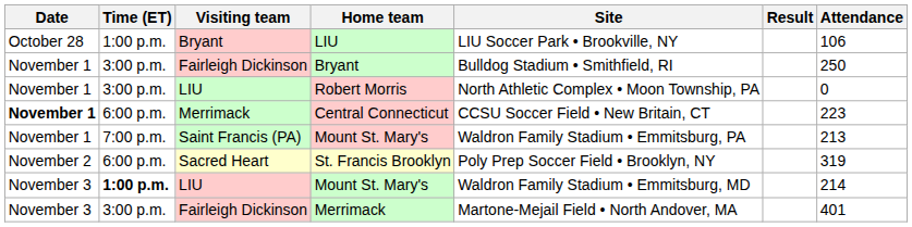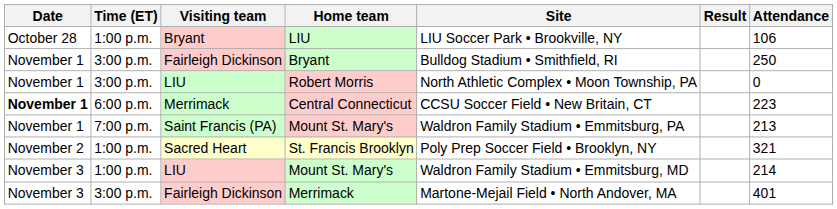St. Francis Brooklyn | Time (ET): 6:00 p.m. -> 1:00 p.m.
St. Francis Brooklyn | Attendance: 319 -> 321
LIU / Mount St. Mary's | Time (ET): bold -> normal
